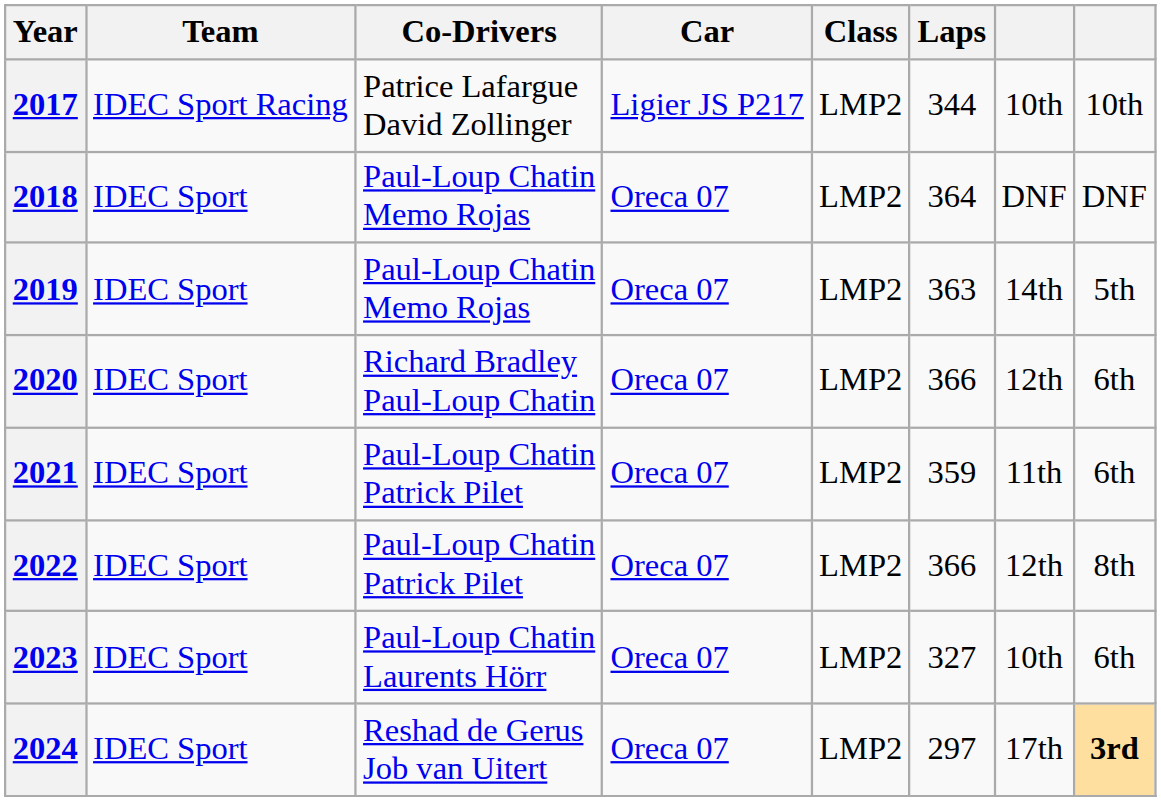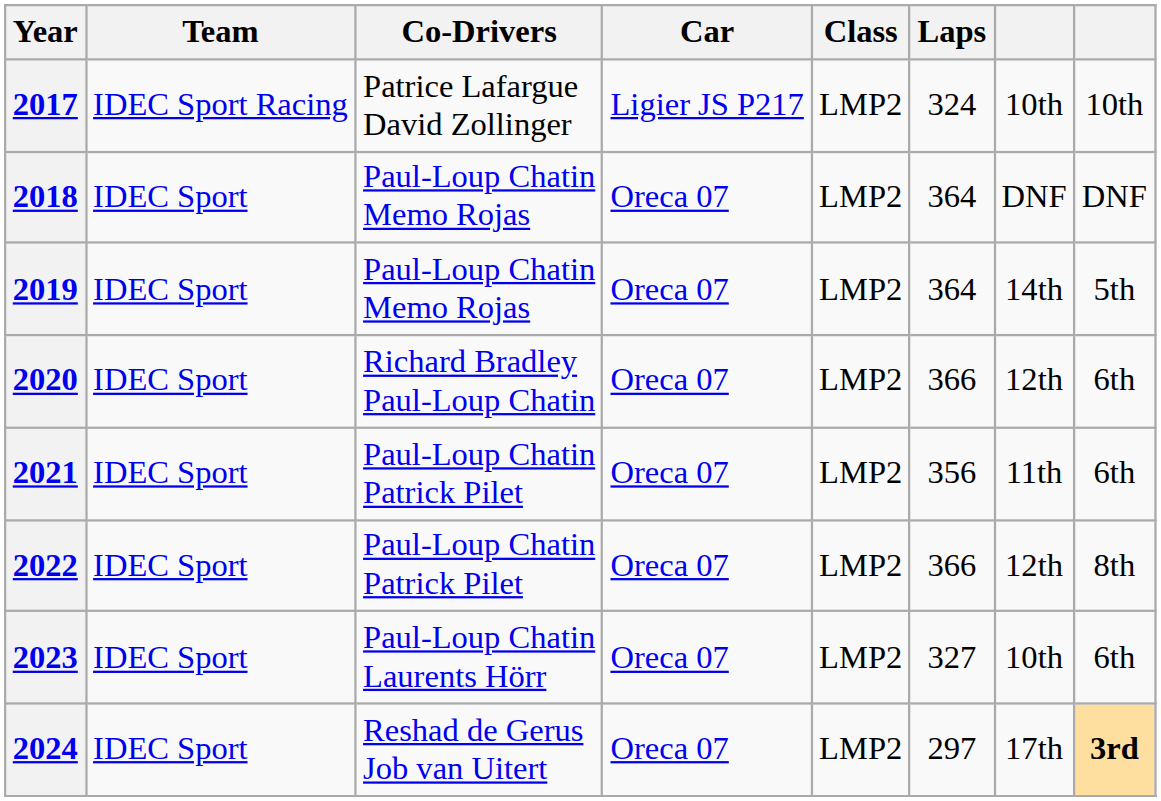2017 | Laps: 344 -> 324
2019 | Laps: 363 -> 364
2021 | Laps: 359 -> 356
